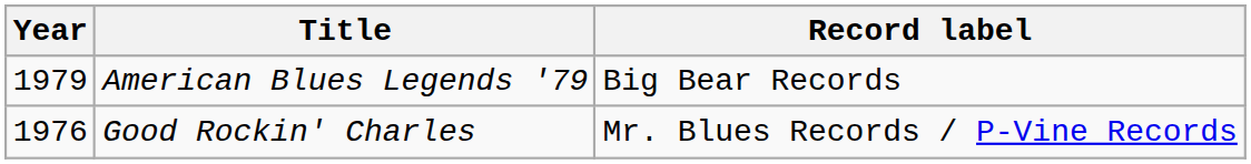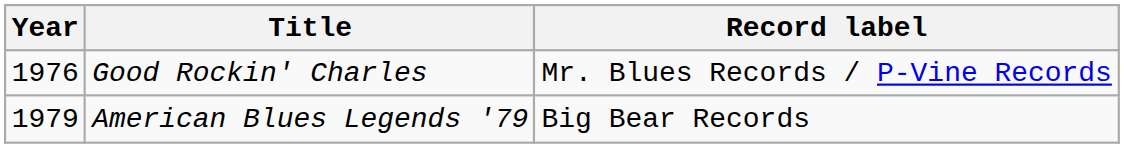rows swapped: Good Rockin' Charles <-> American Blues Legends '79
